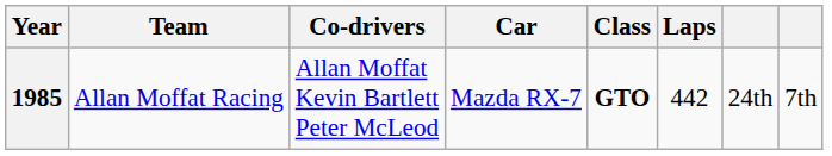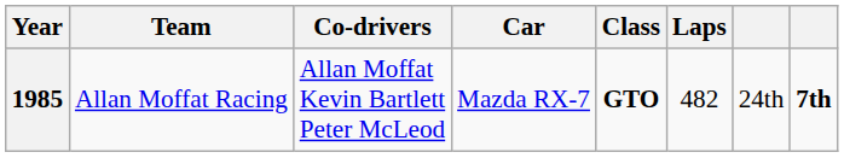1985 | Laps: 442 -> 482
1985 | column 8: normal -> bold
